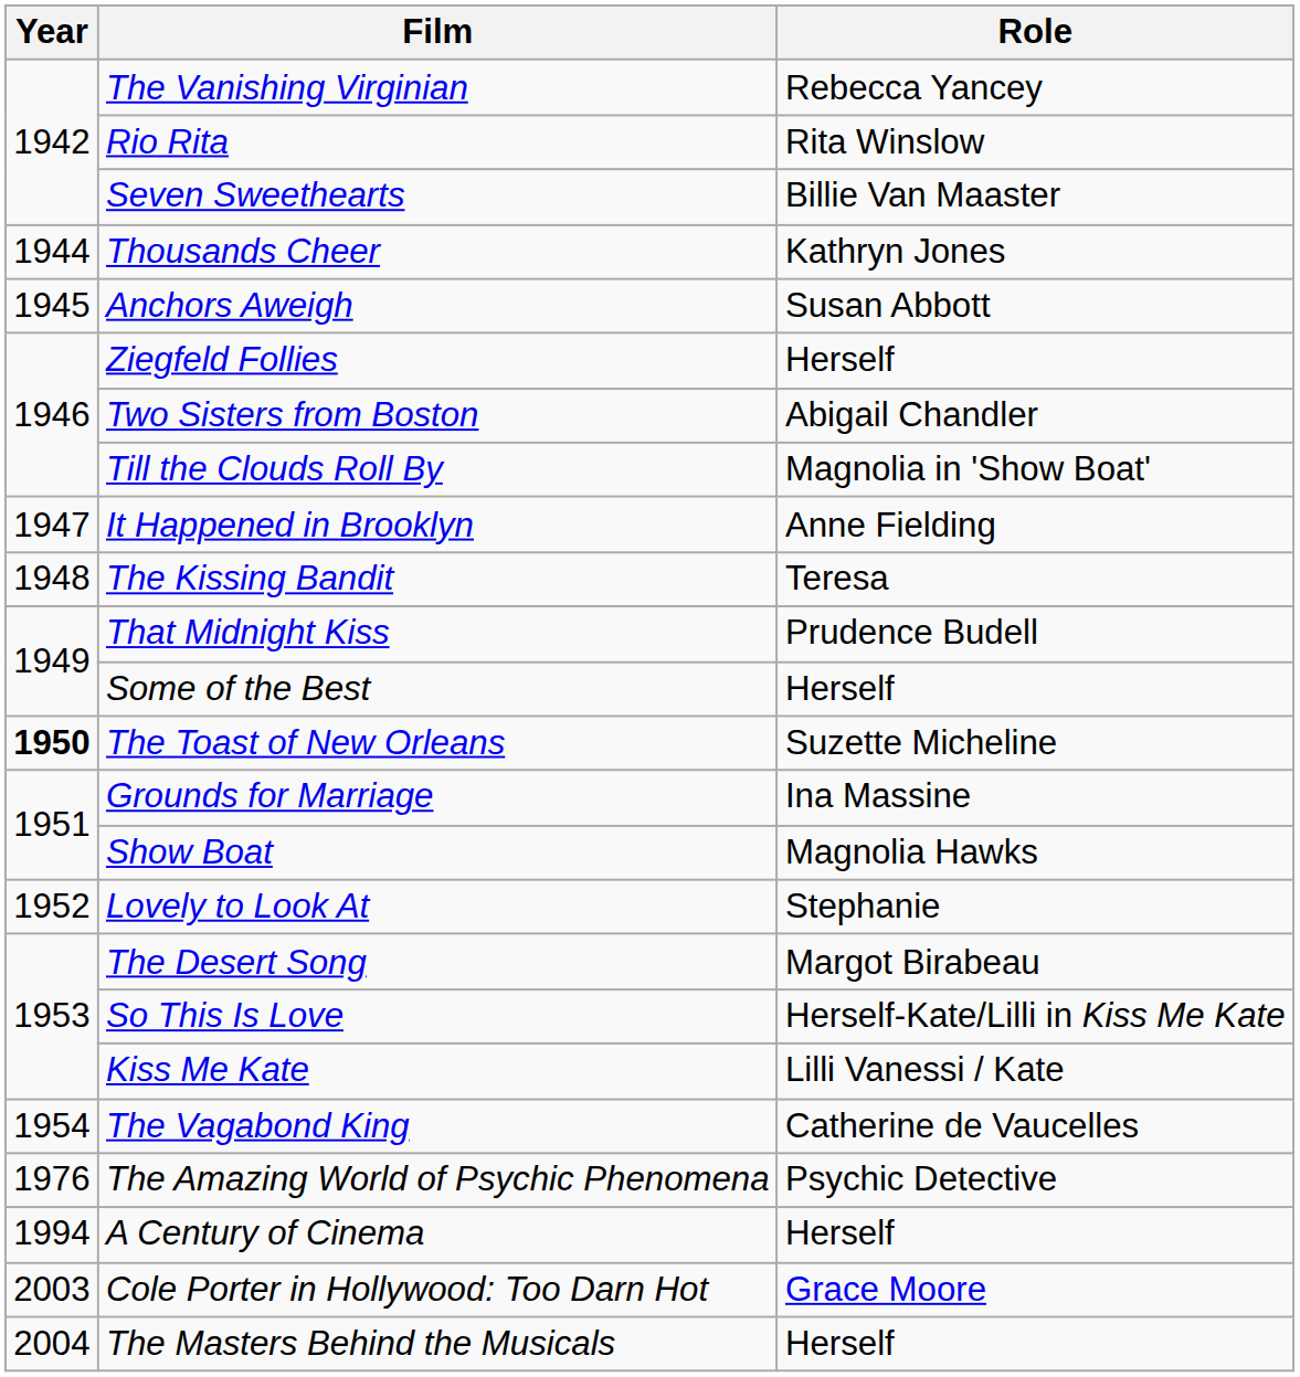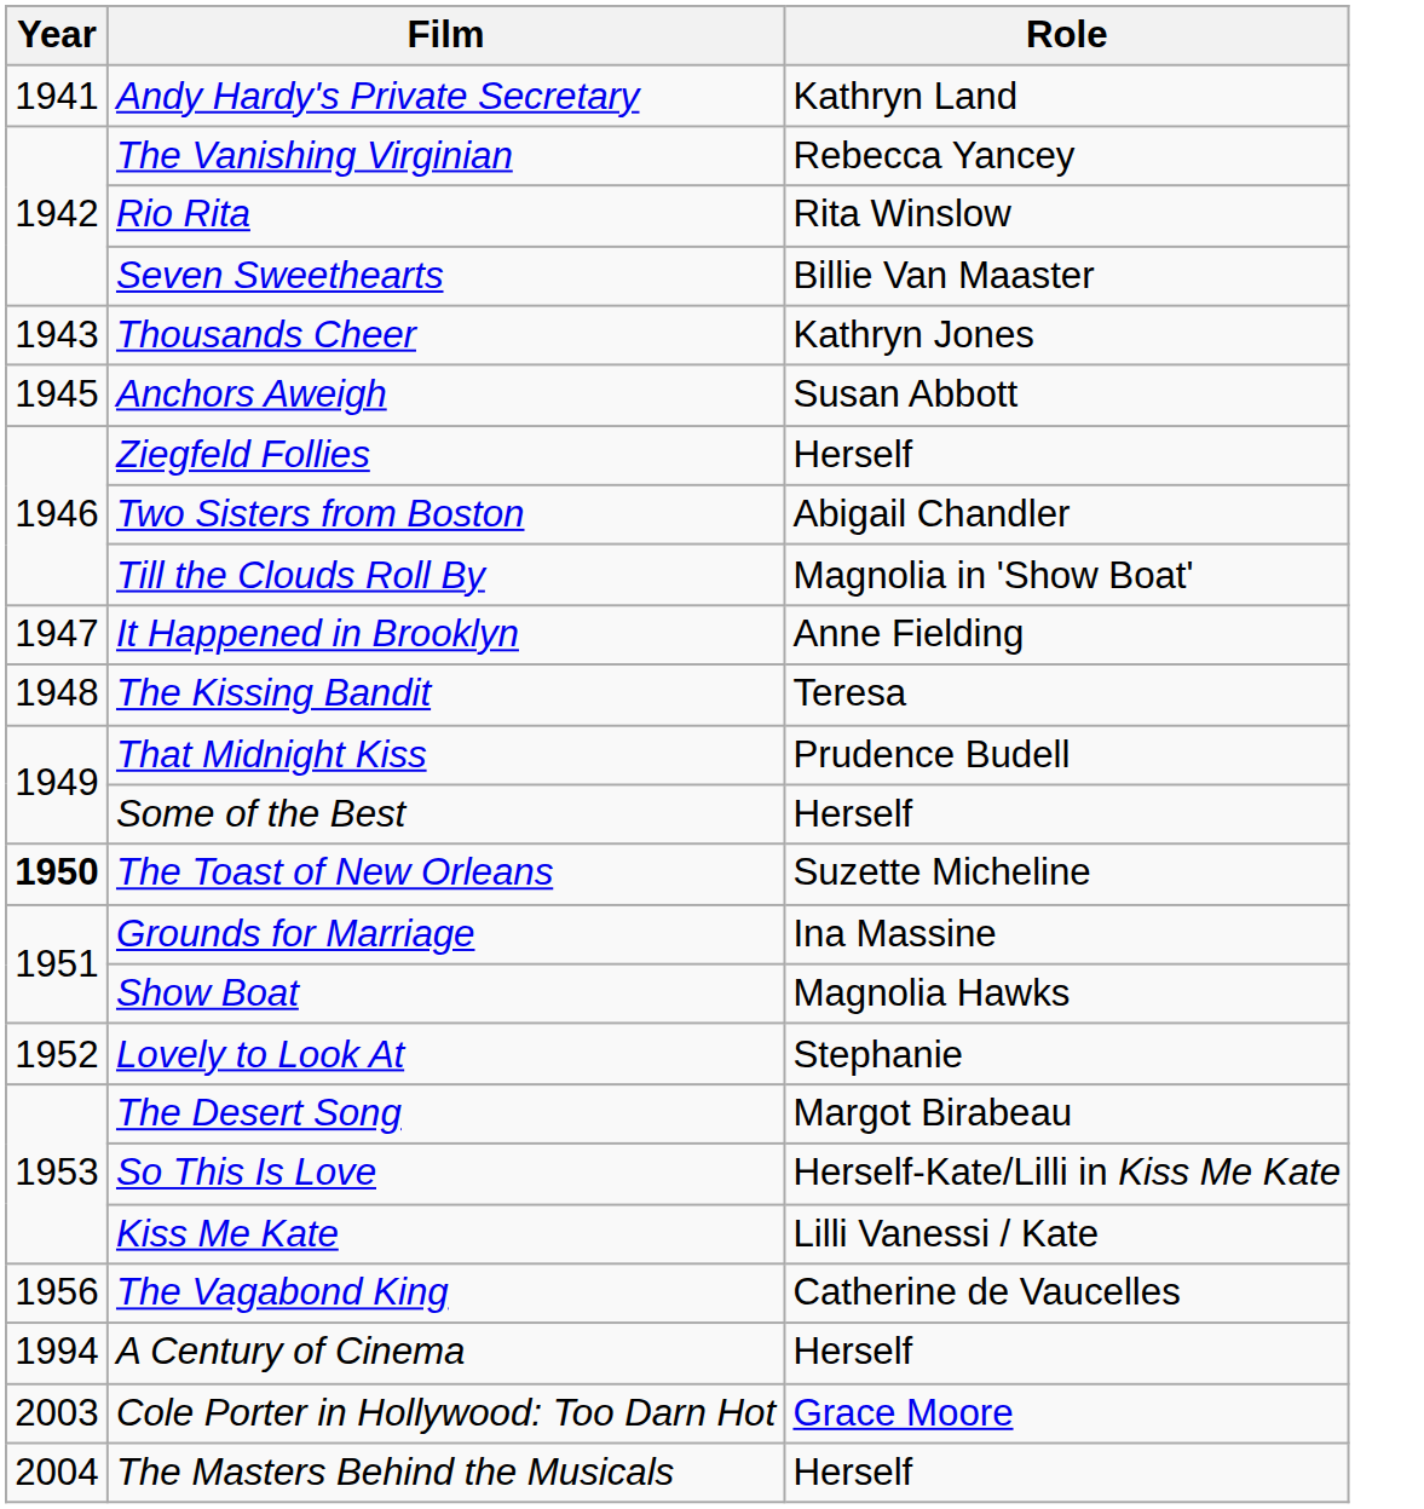+ row: 1941 | Andy Hardy's Private Secretary | Kathryn Land
Thousands Cheer | Year: 1944 -> 1943
The Vagabond King | Year: 1954 -> 1956
- row: 1976 | The Amazing World of Psychic Phenomena | Psychic Detective
